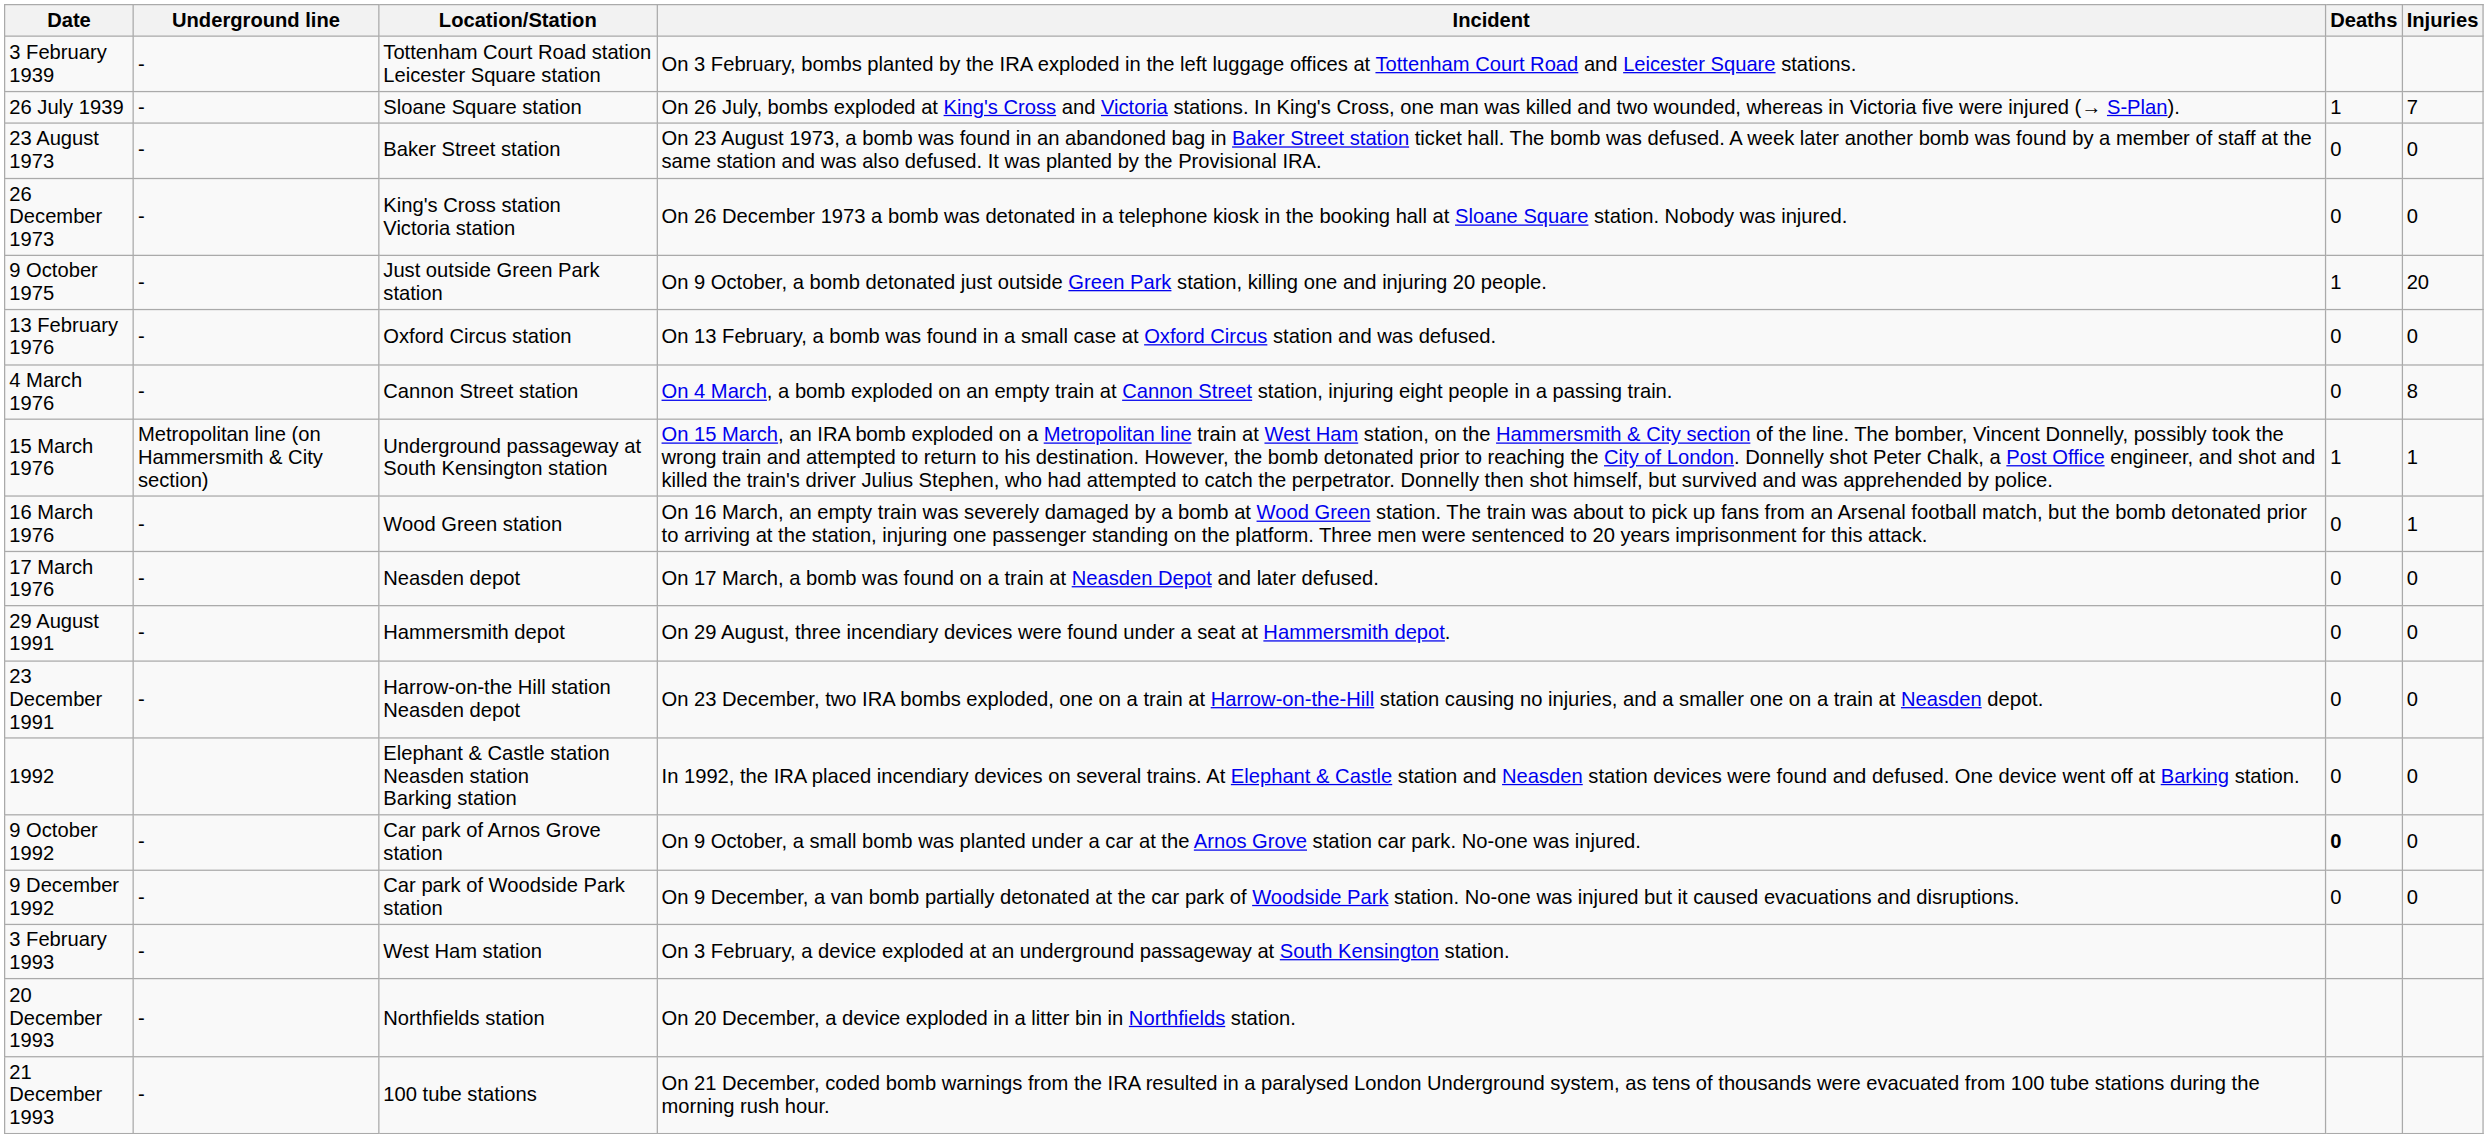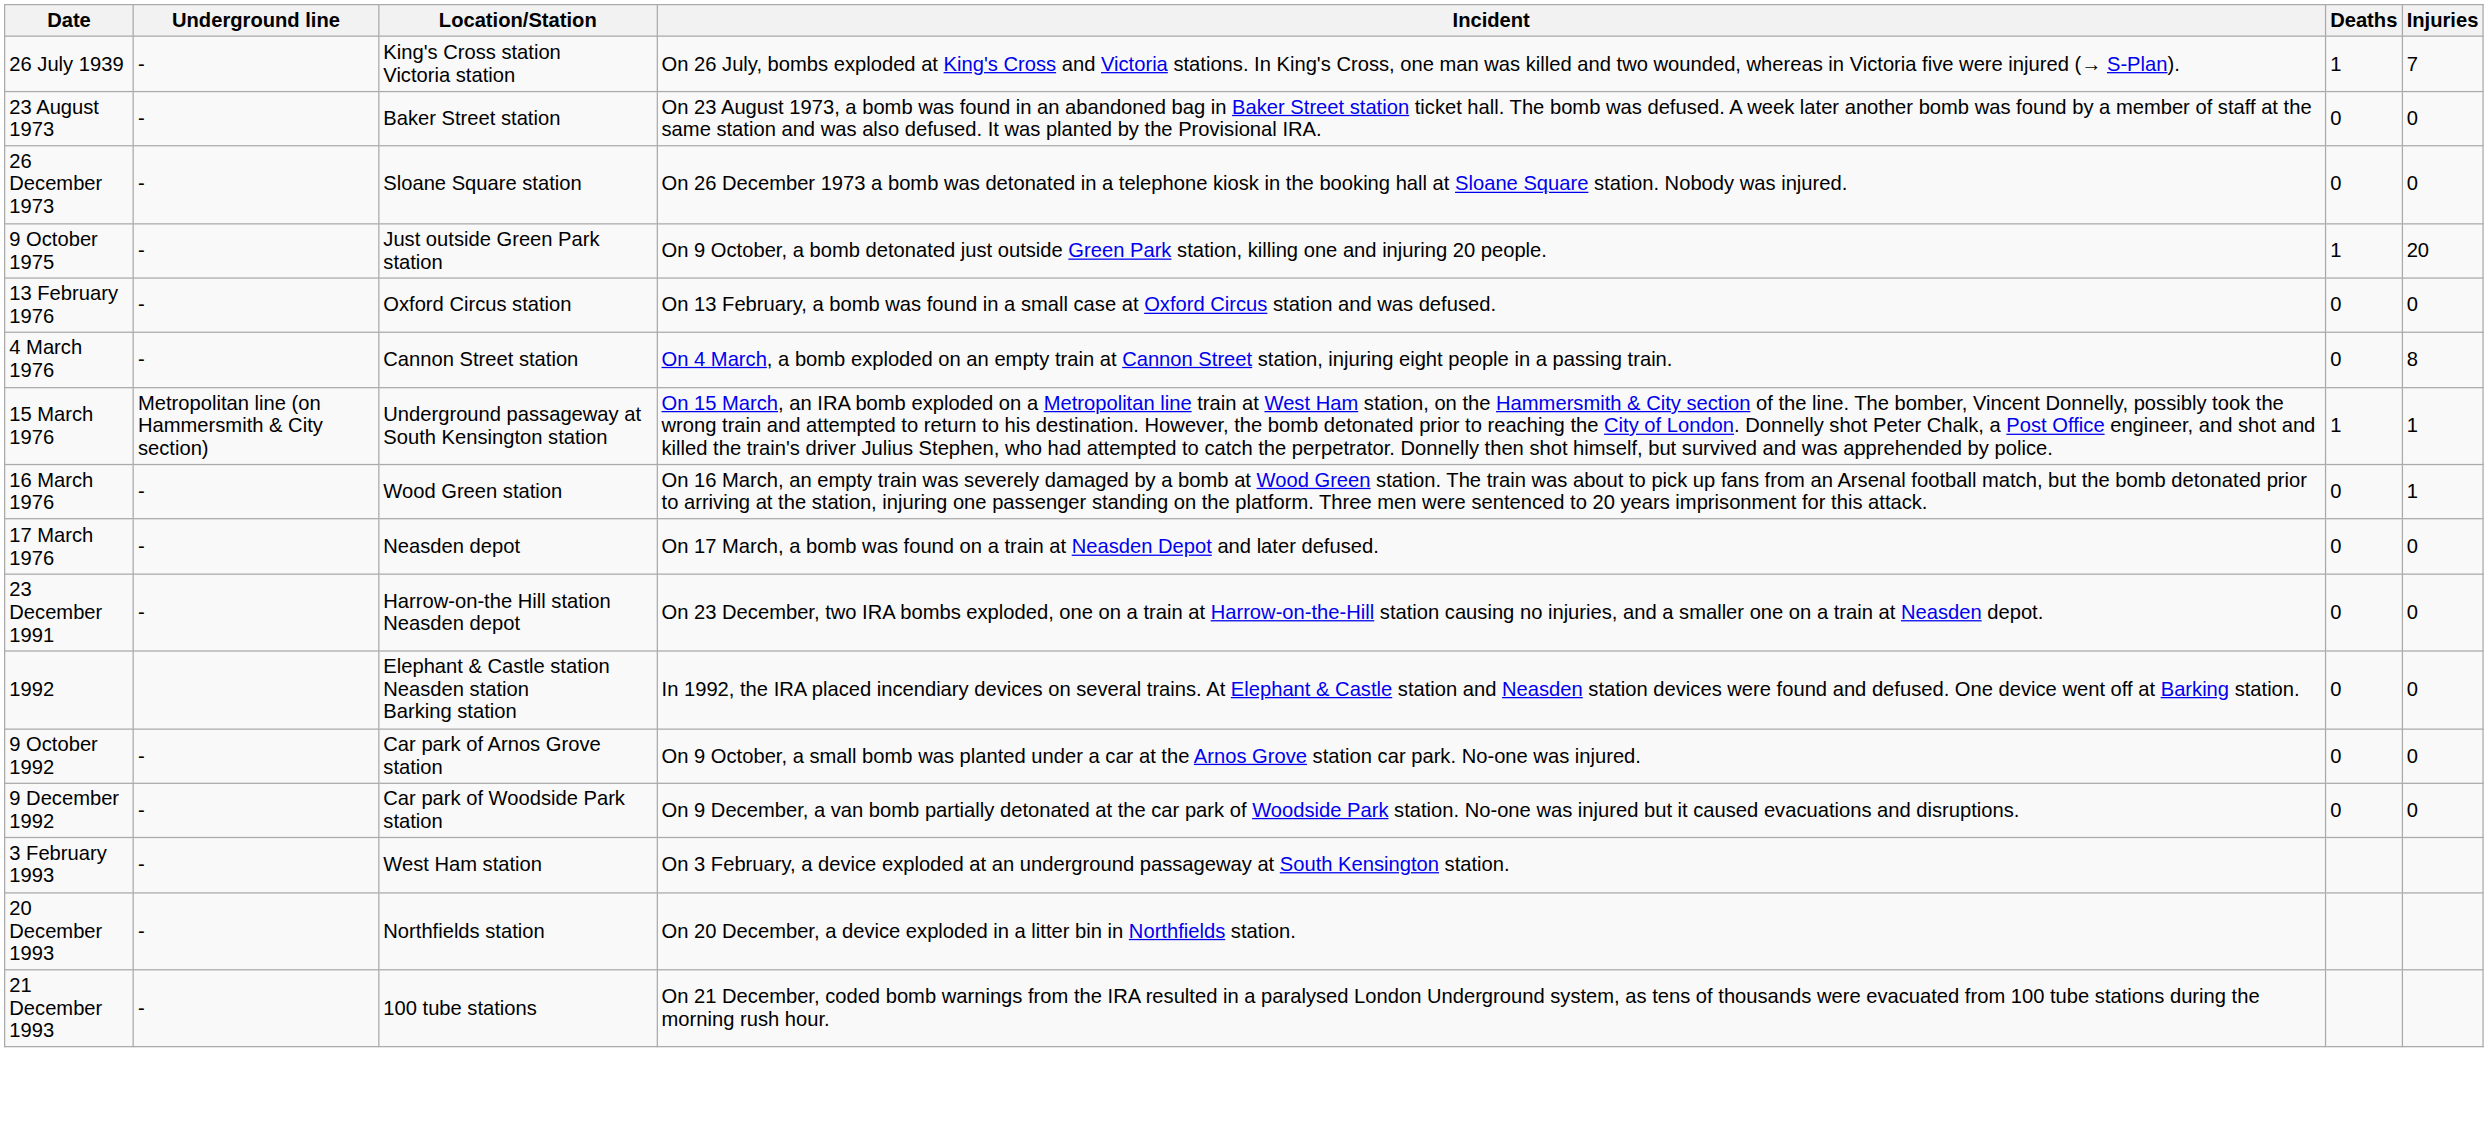- row: 3 February 1939 | - | Tottenham Court Road station Leicester Square station | On 3 February, bombs planted by the IRA exploded in the left luggage offices at Tottenham Court Road and Leicester Square stations.
26 July 1939 | Location/Station: Sloane Square station -> King's Cross station Victoria station
26 December 1973 | Location/Station: King's Cross station Victoria station -> Sloane Square station
- row: 29 August 1991 | - | Hammersmith depot | On 29 August, three incendiary devices were found under a seat at Hammersmith depot. | 0 | 0
9 October 1992 | Deaths: bold -> normal
